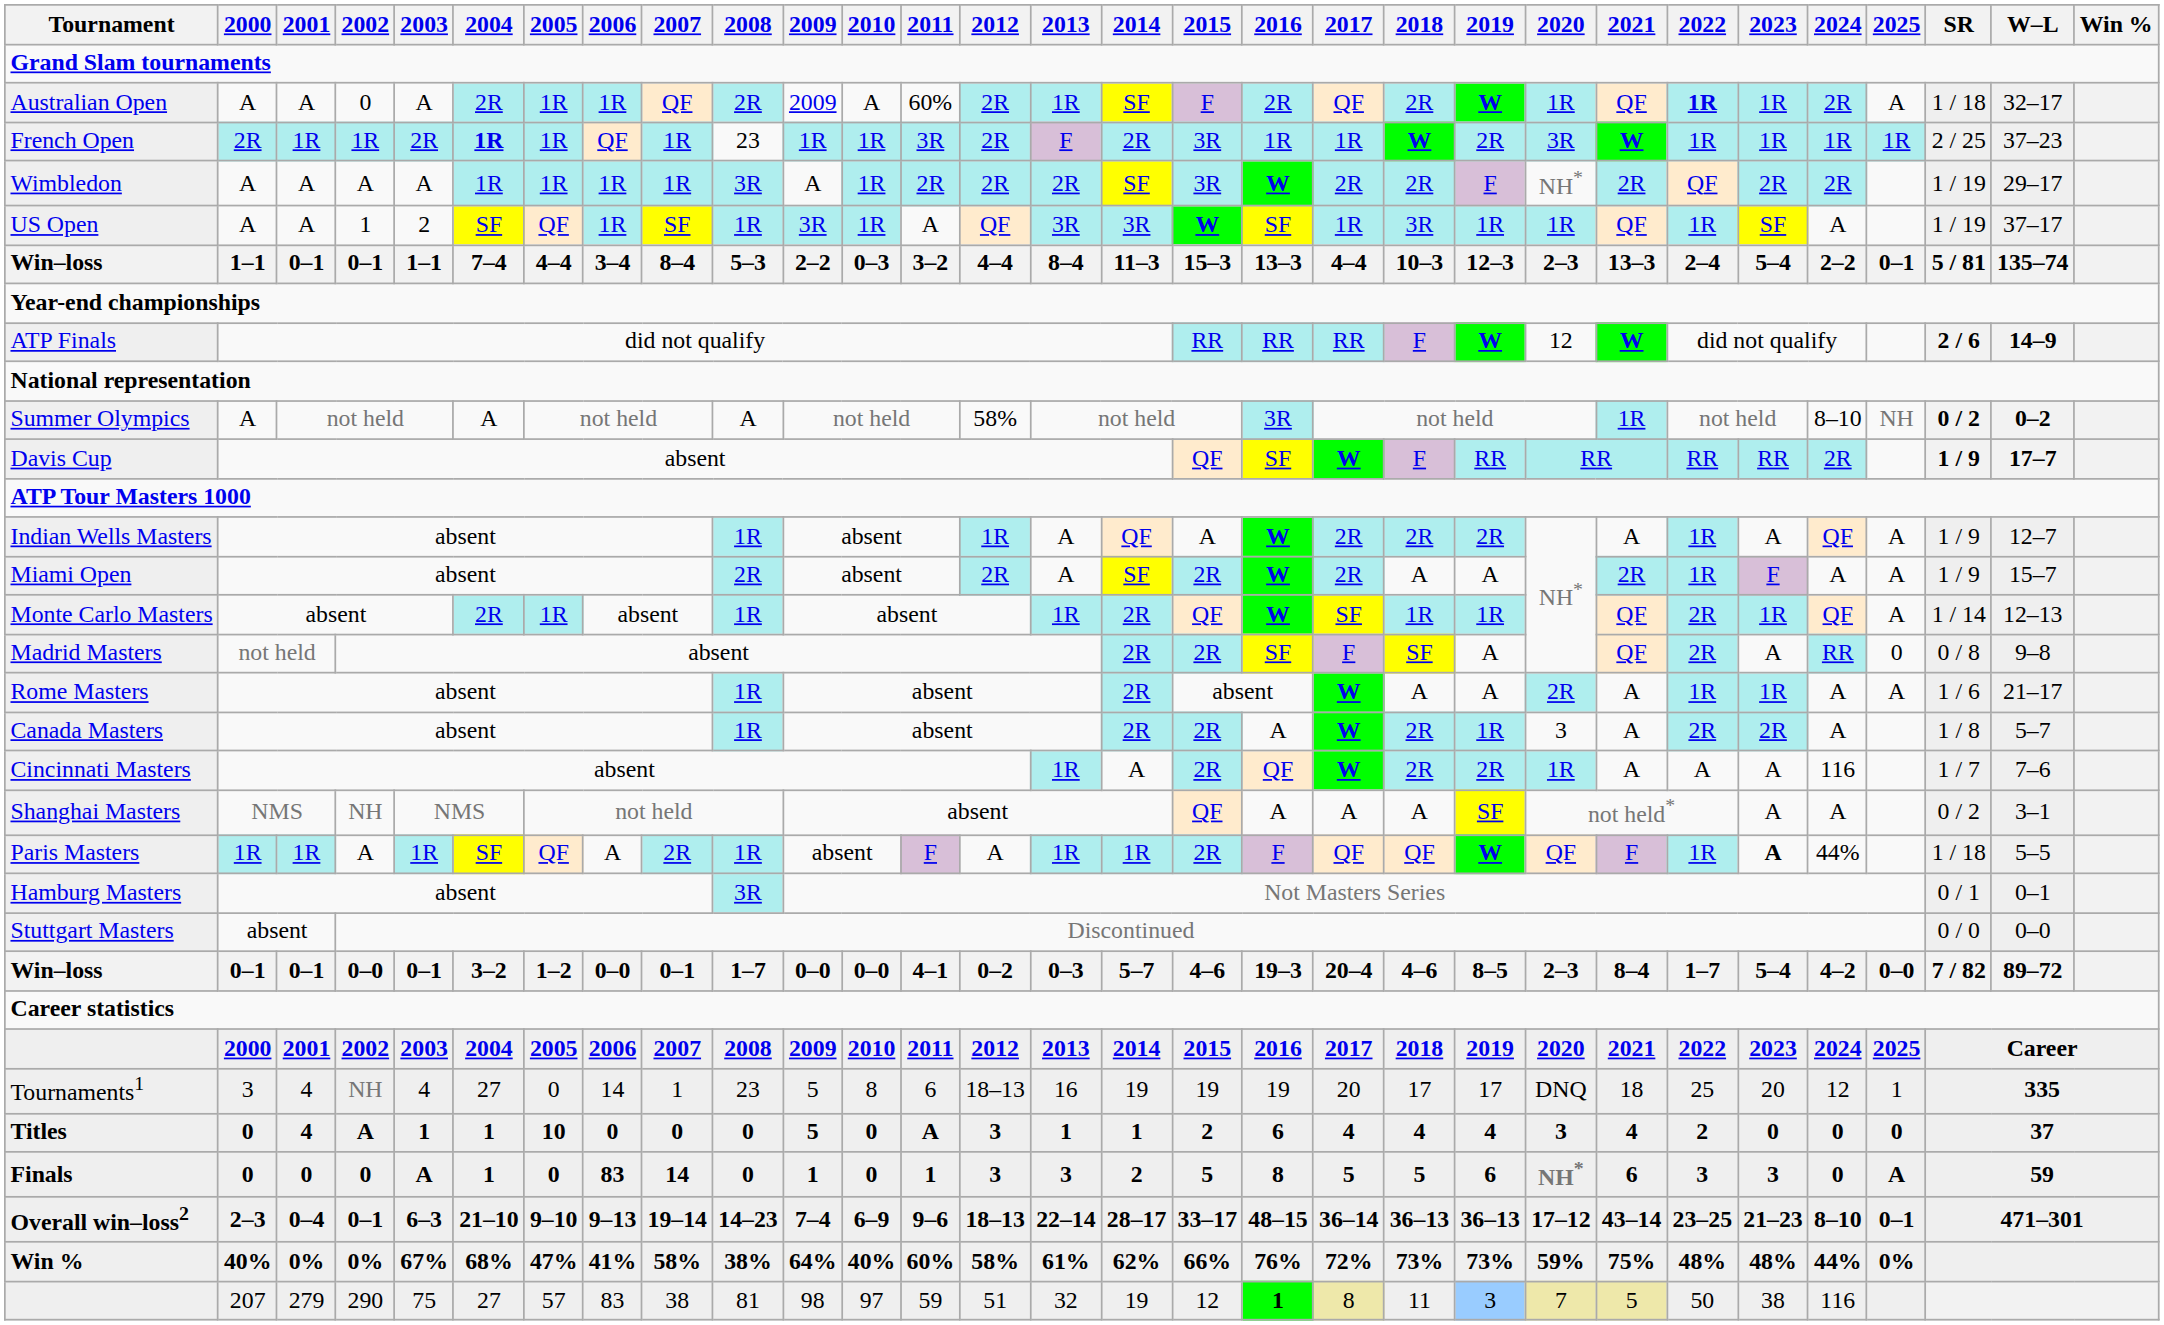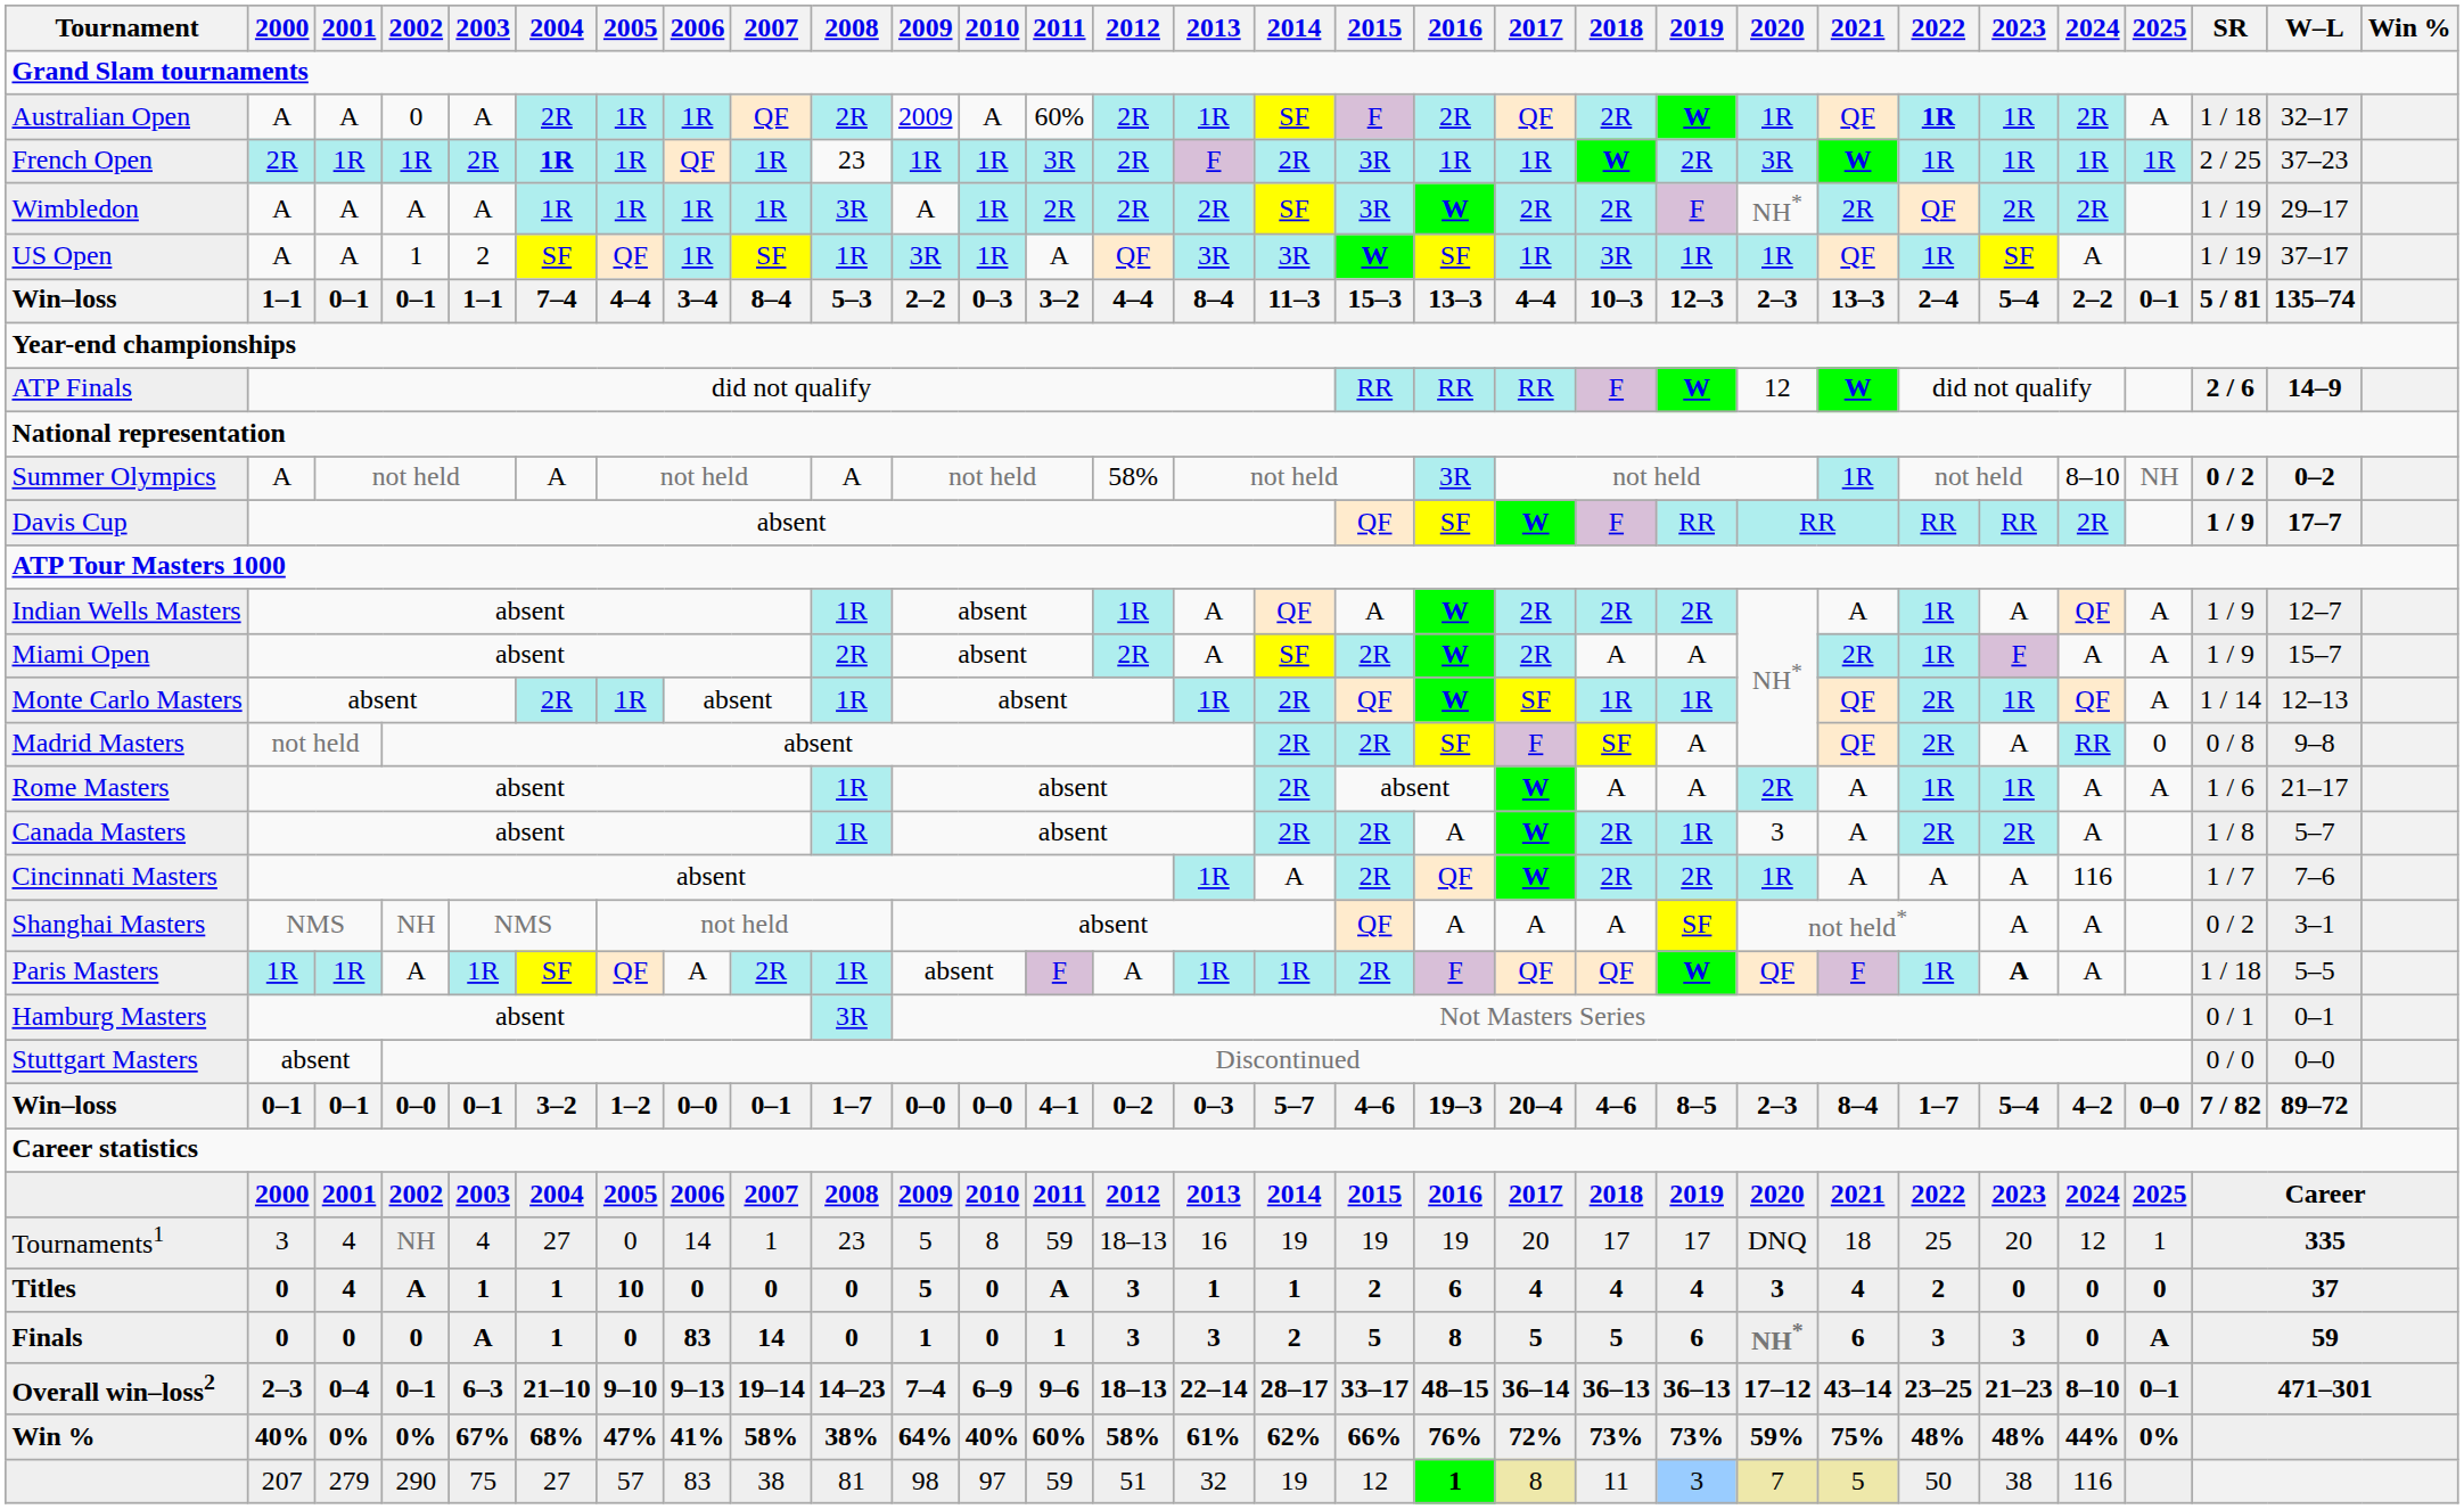Paris Masters | 2024: 44% -> A
Tournaments1 | 2011: 6 -> 59
